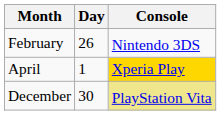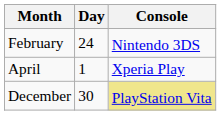February | Day: 26 -> 24
April | Console: gold background -> no background
